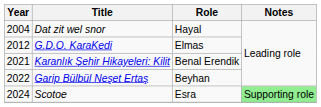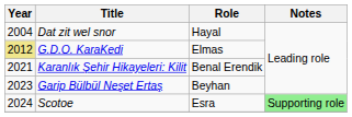G.D.O. KaraKedi | Year: no background -> khaki background
Garip Bülbül Neşet Ertaş | Year: 2022 -> 2023
